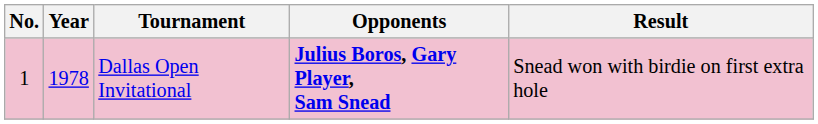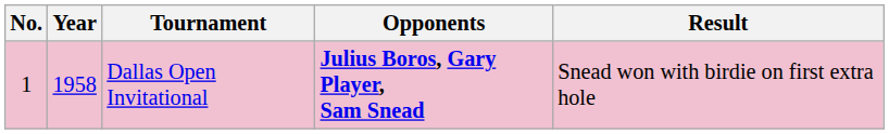Dallas Open Invitational | Year: 1978 -> 1958
